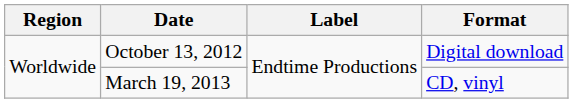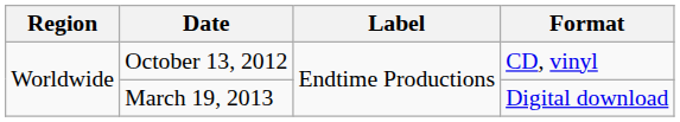October 13, 2012 | Format: Digital download -> CD, vinyl
March 19, 2013 | Format: CD, vinyl -> Digital download
